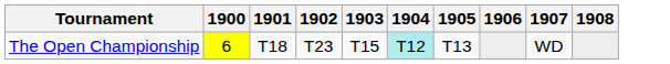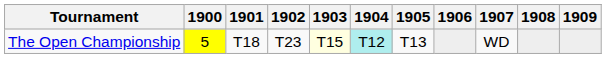+ column: 1909
The Open Championship | 1900: 6 -> 5
The Open Championship | 1903: no background -> lightyellow background
